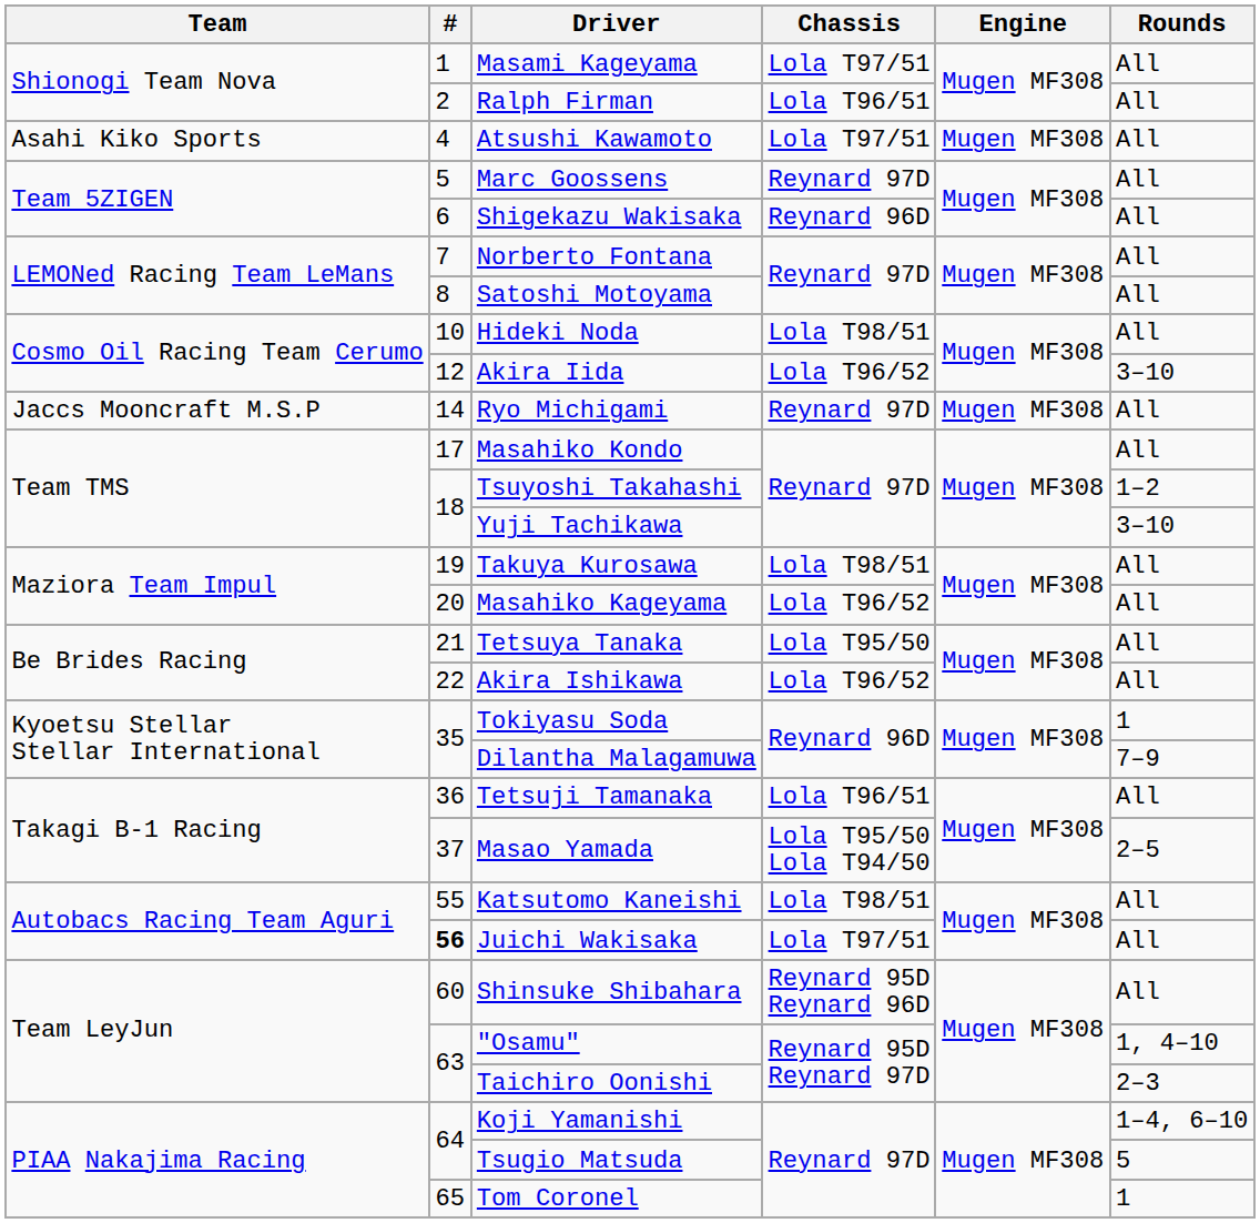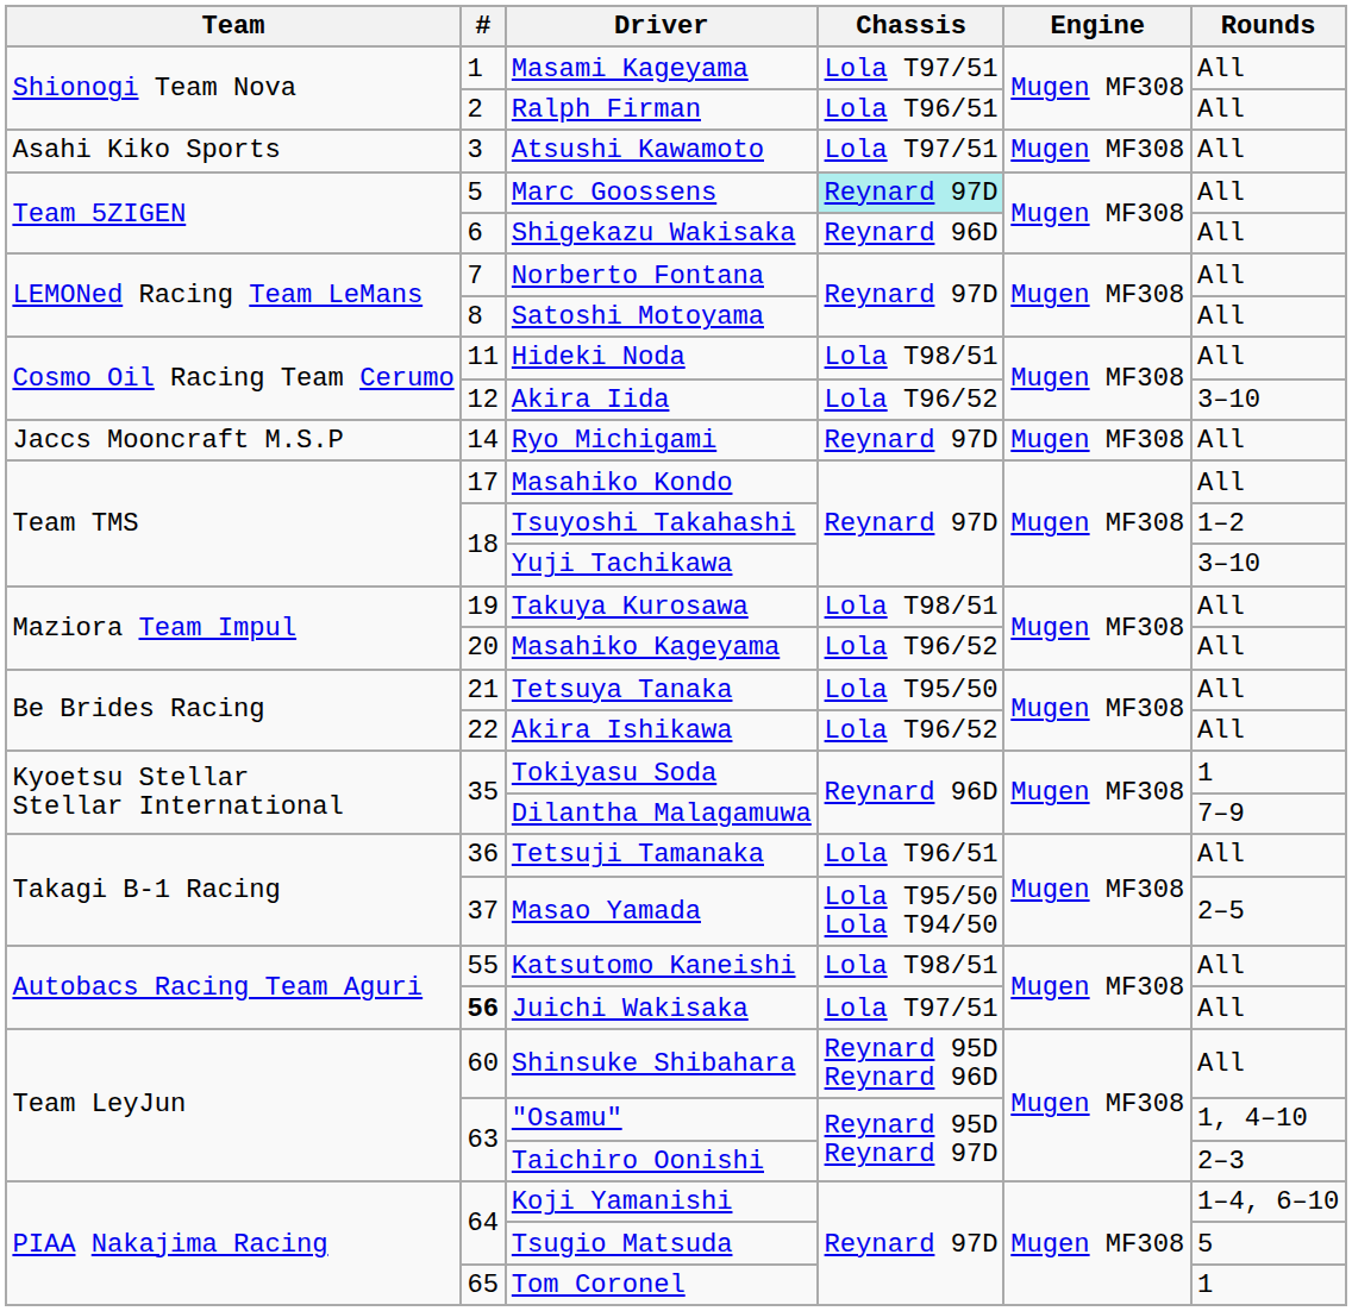Atsushi Kawamoto | #: 4 -> 3
Marc Goossens | Chassis: no background -> paleturquoise background
Hideki Noda | #: 10 -> 11
